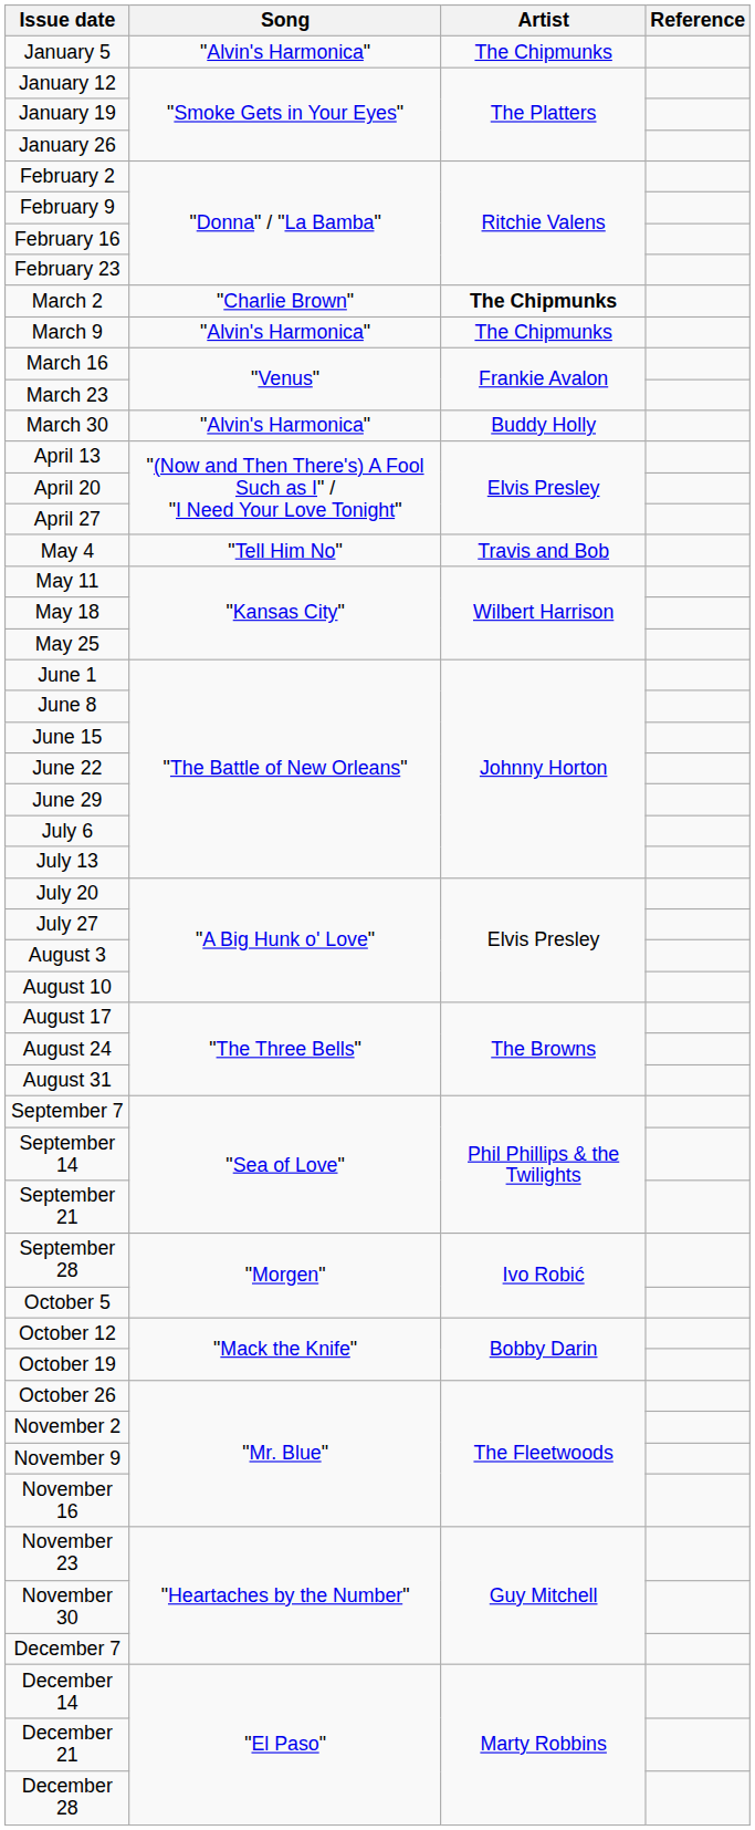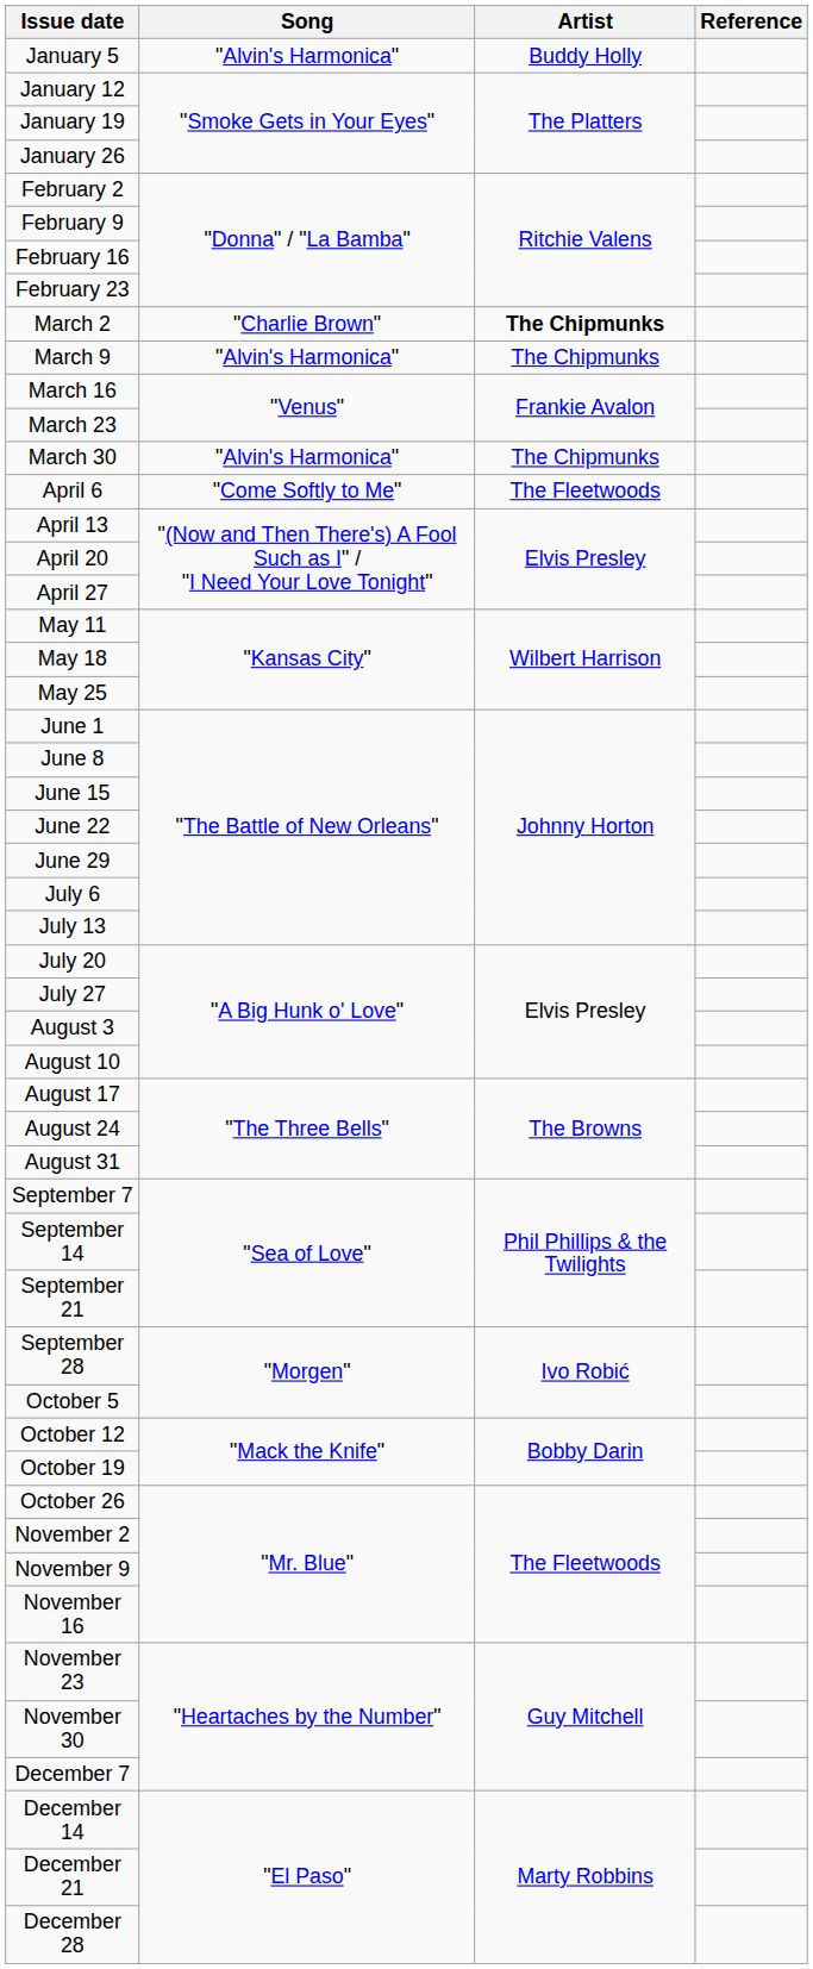January 5 | Artist: The Chipmunks -> Buddy Holly
March 30 | Artist: Buddy Holly -> The Chipmunks
+ row: April 6 | "Come Softly to Me" | The Fleetwoods
- row: May 4 | "Tell Him No" | Travis and Bob
